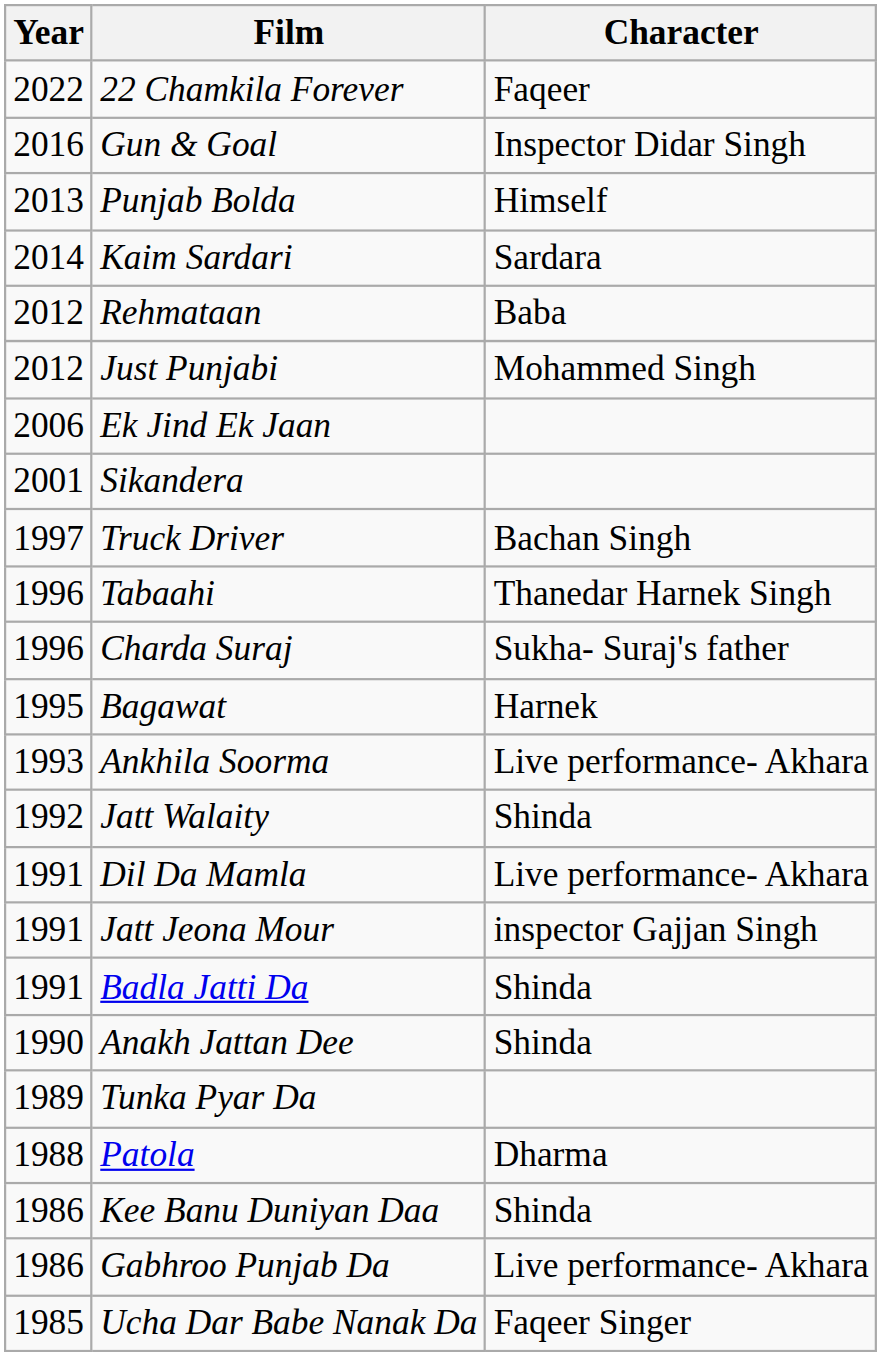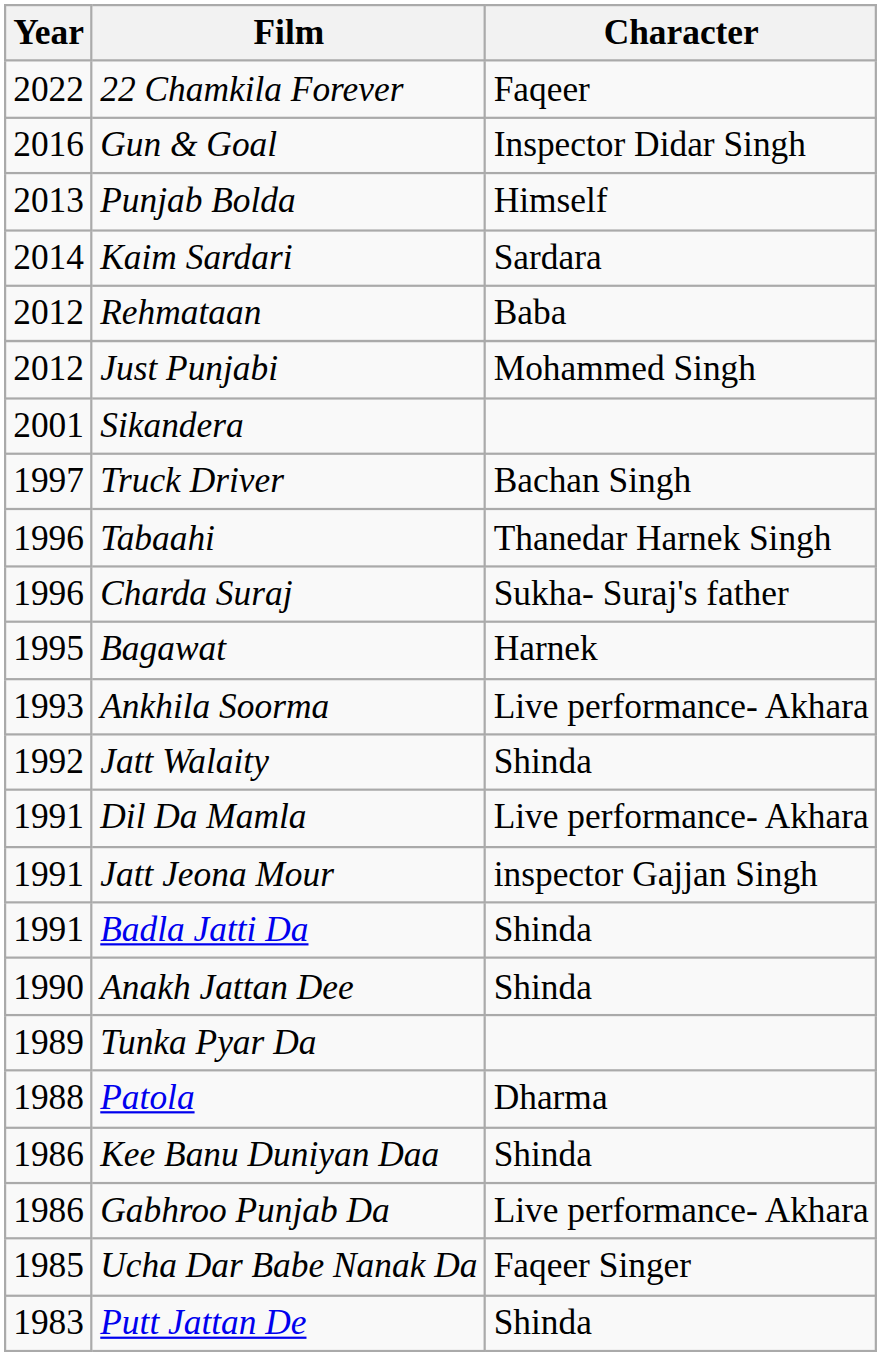- row: 2006 | Ek Jind Ek Jaan
+ row: 1983 | Putt Jattan De | Shinda
